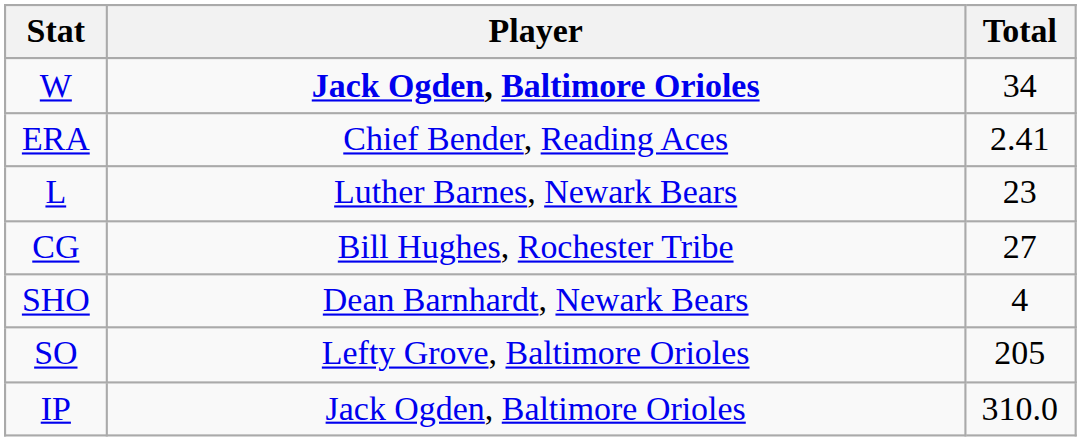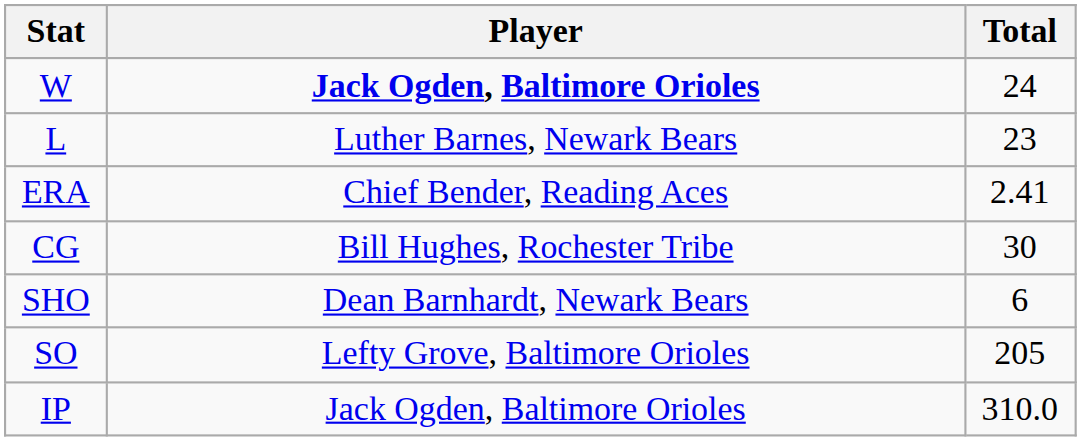W | Total: 34 -> 24
rows swapped: L <-> ERA
CG | Total: 27 -> 30
SHO | Total: 4 -> 6
